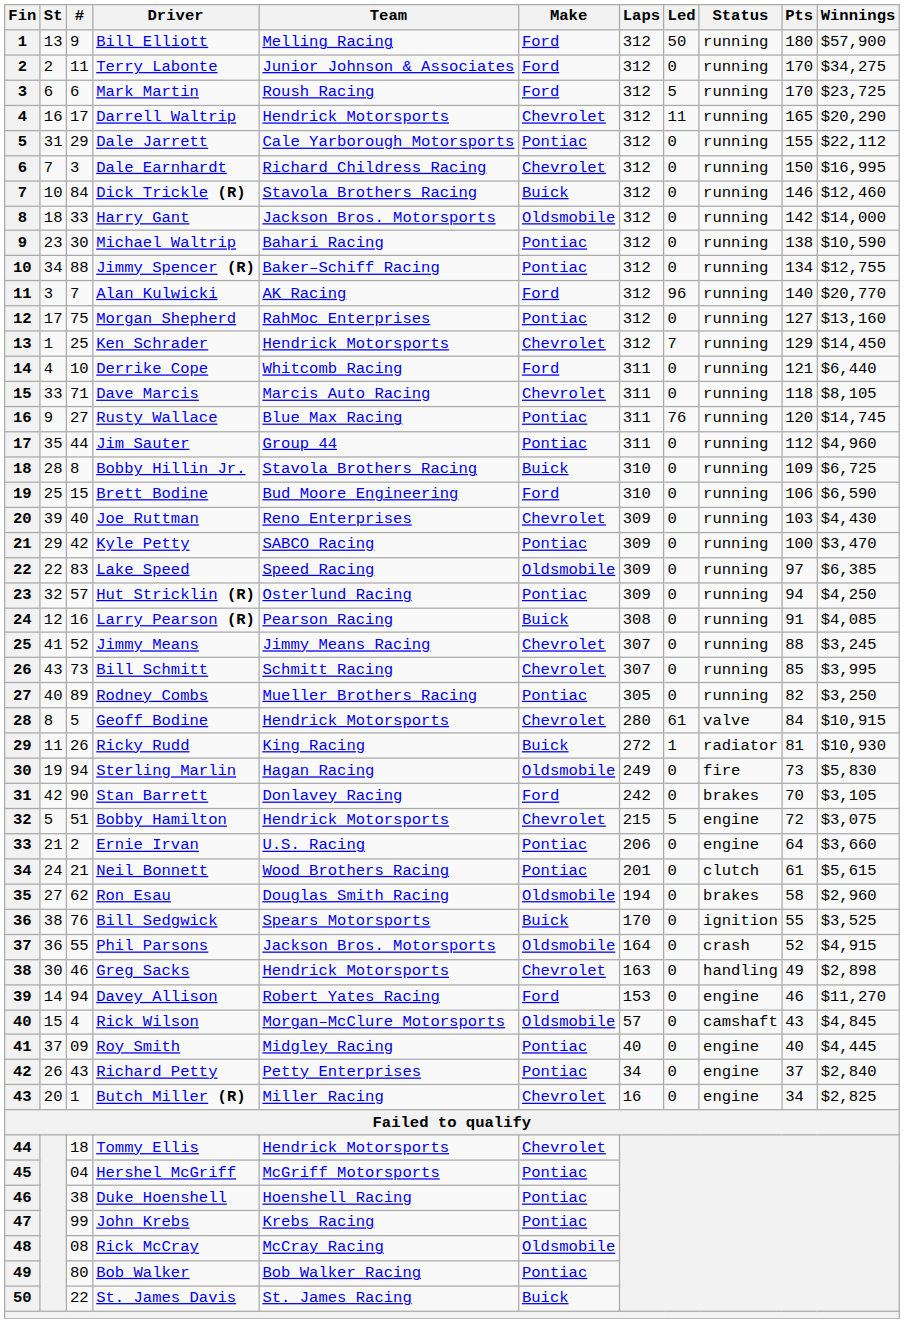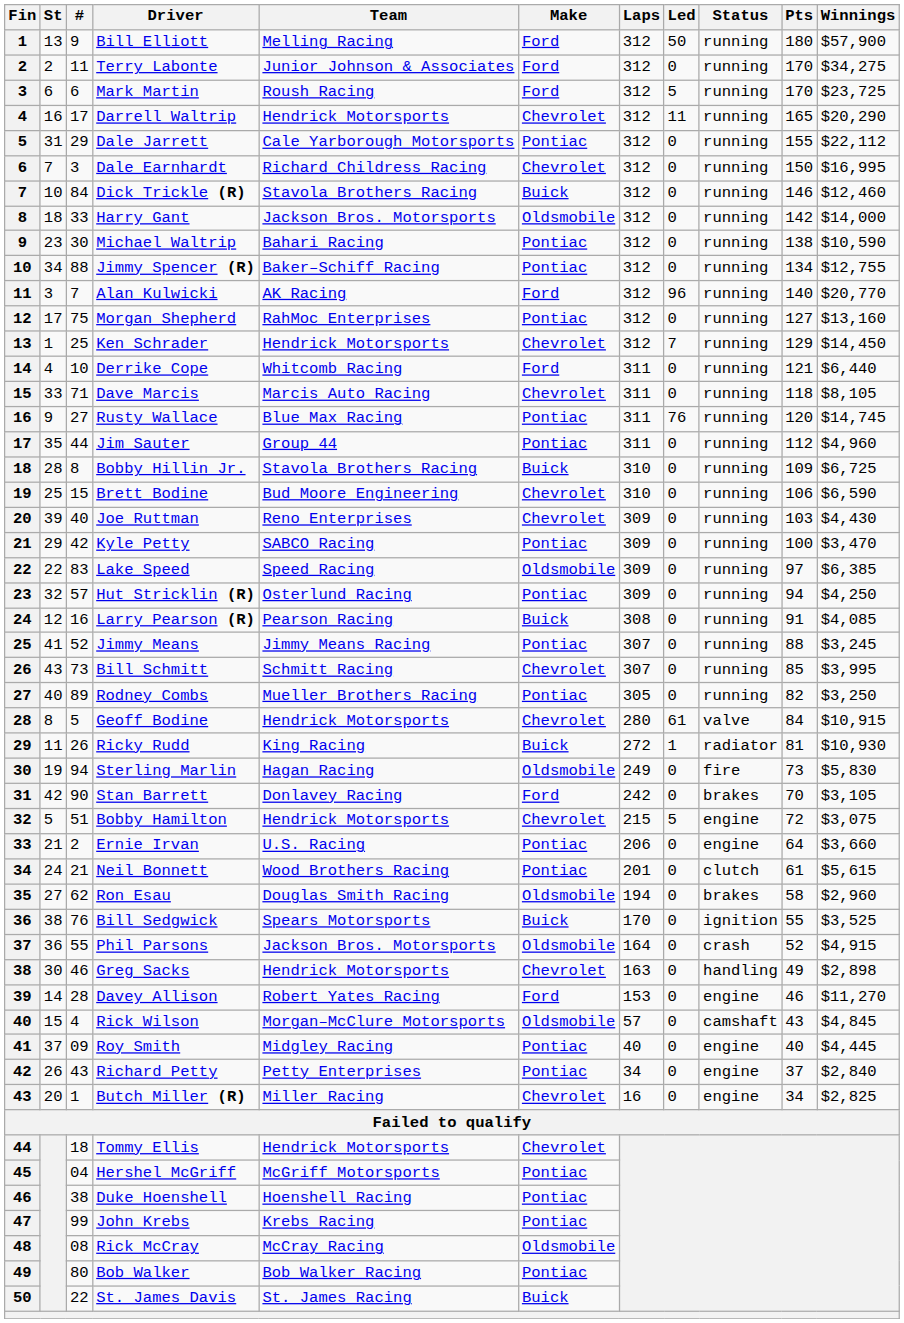Brett Bodine | Make: Ford -> Chevrolet
Jimmy Means | Make: Chevrolet -> Pontiac
Davey Allison | #: 94 -> 28
